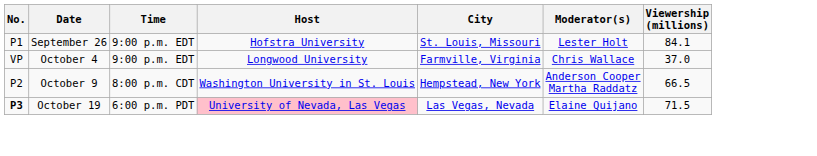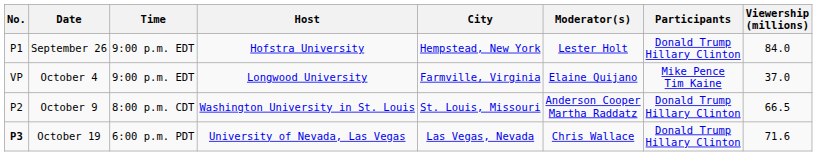+ column: Participants | Donald Trump Hillary Clinton | Mike Pence Tim Kaine | Donald Trump Hillary Clinton | Donald Trump Hillary Clinton
September 26 | City: St. Louis, Missouri -> Hempstead, New York
September 26 | Viewership (millions): 84.1 -> 84.0
October 4 | Moderator(s): Chris Wallace -> Elaine Quijano
October 9 | City: Hempstead, New York -> St. Louis, Missouri
October 19 | Host: pink background -> no background
October 19 | Moderator(s): Elaine Quijano -> Chris Wallace
October 19 | Viewership (millions): 71.5 -> 71.6
